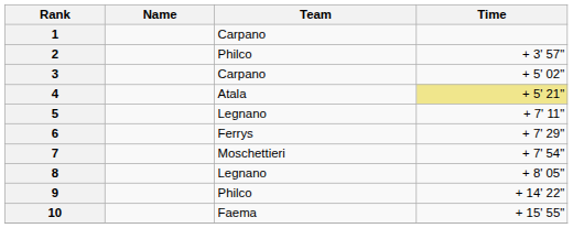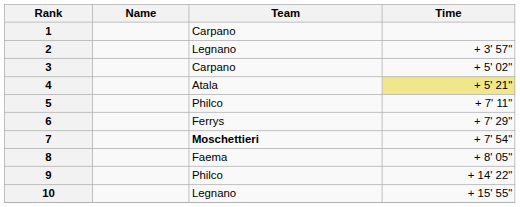2 | Team: Philco -> Legnano
5 | Team: Legnano -> Philco
7 | Team: normal -> bold
8 | Team: Legnano -> Faema
10 | Team: Faema -> Legnano
